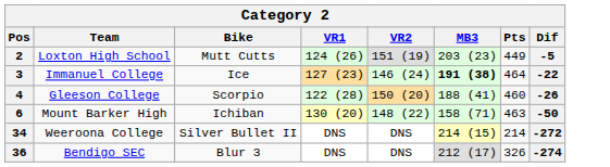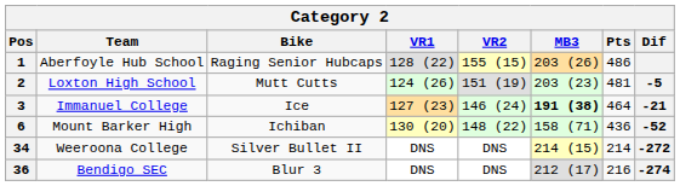+ row: 1 | Aberfoyle Hub School | Raging Senior Hubcaps | 128 (22) | 155 (15) | 203 (26) | 486
2 | Pts: 449 -> 481
3 | Dif: -22 -> -21
- row: 4 | Gleeson College | Scorpio | 122 (28) | 150 (20) | 188 (41) | 460 | -26
6 | Pts: 463 -> 436
6 | Dif: -50 -> -52
36 | Pts: 326 -> 216
